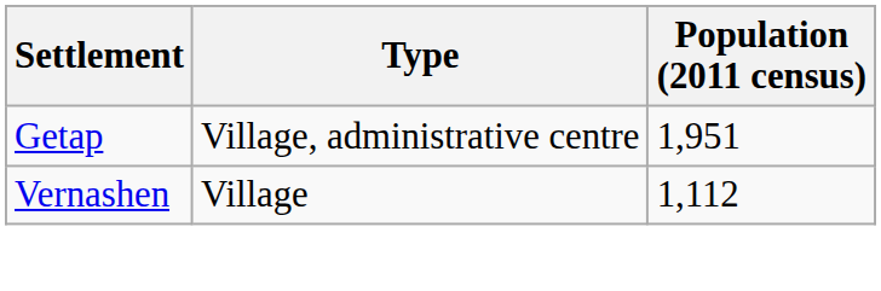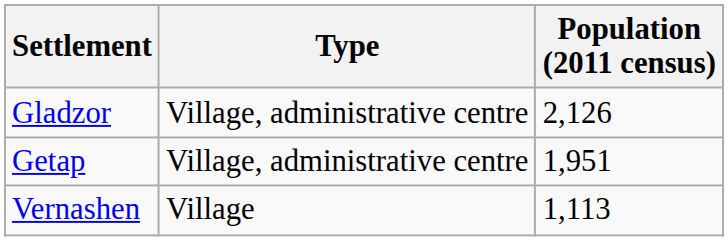+ row: Gladzor | Village, administrative centre | 2,126
Vernashen | Population (2011 census): 1,112 -> 1,113
